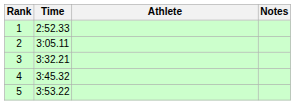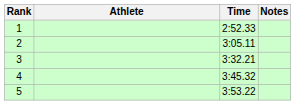columns swapped: Athlete <-> Time
